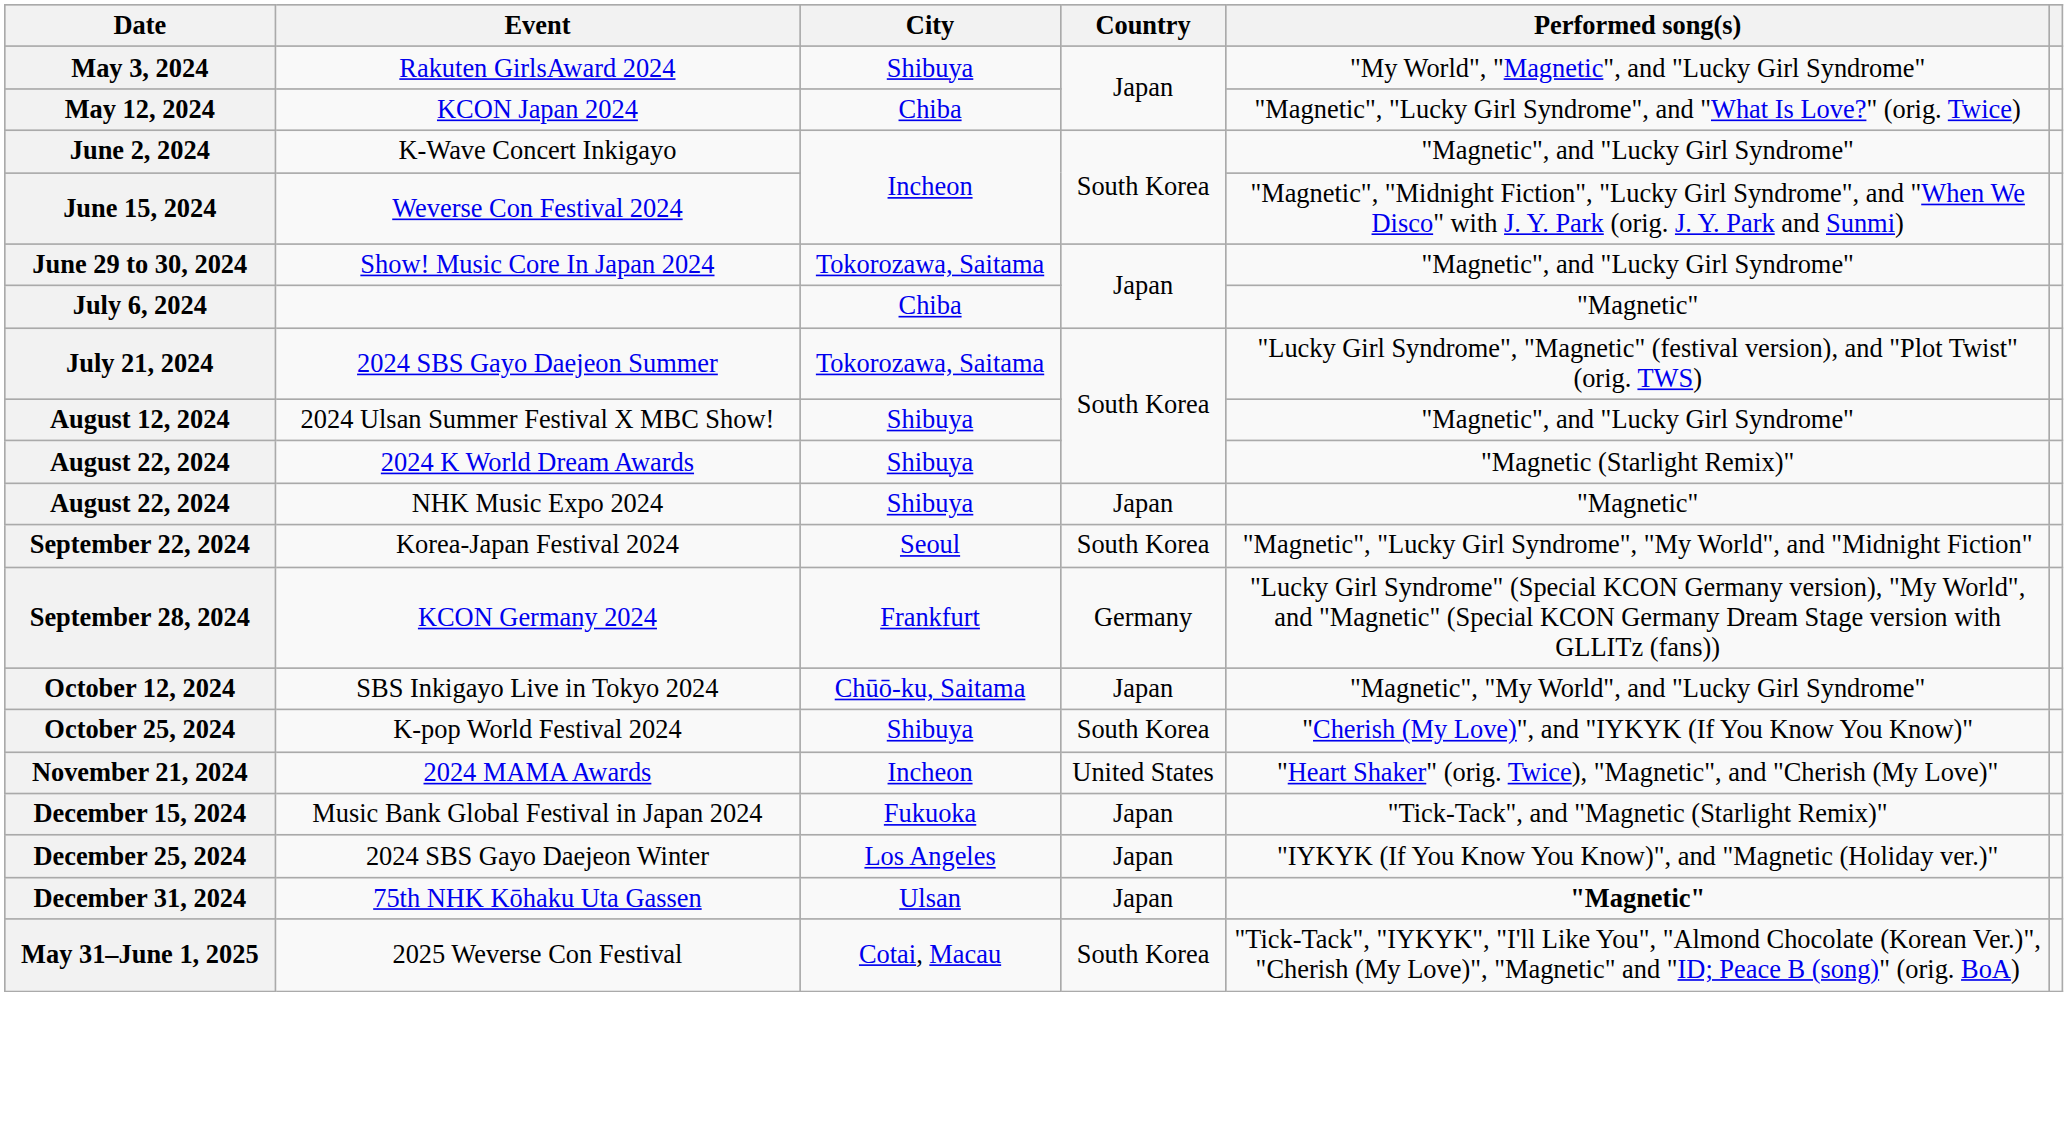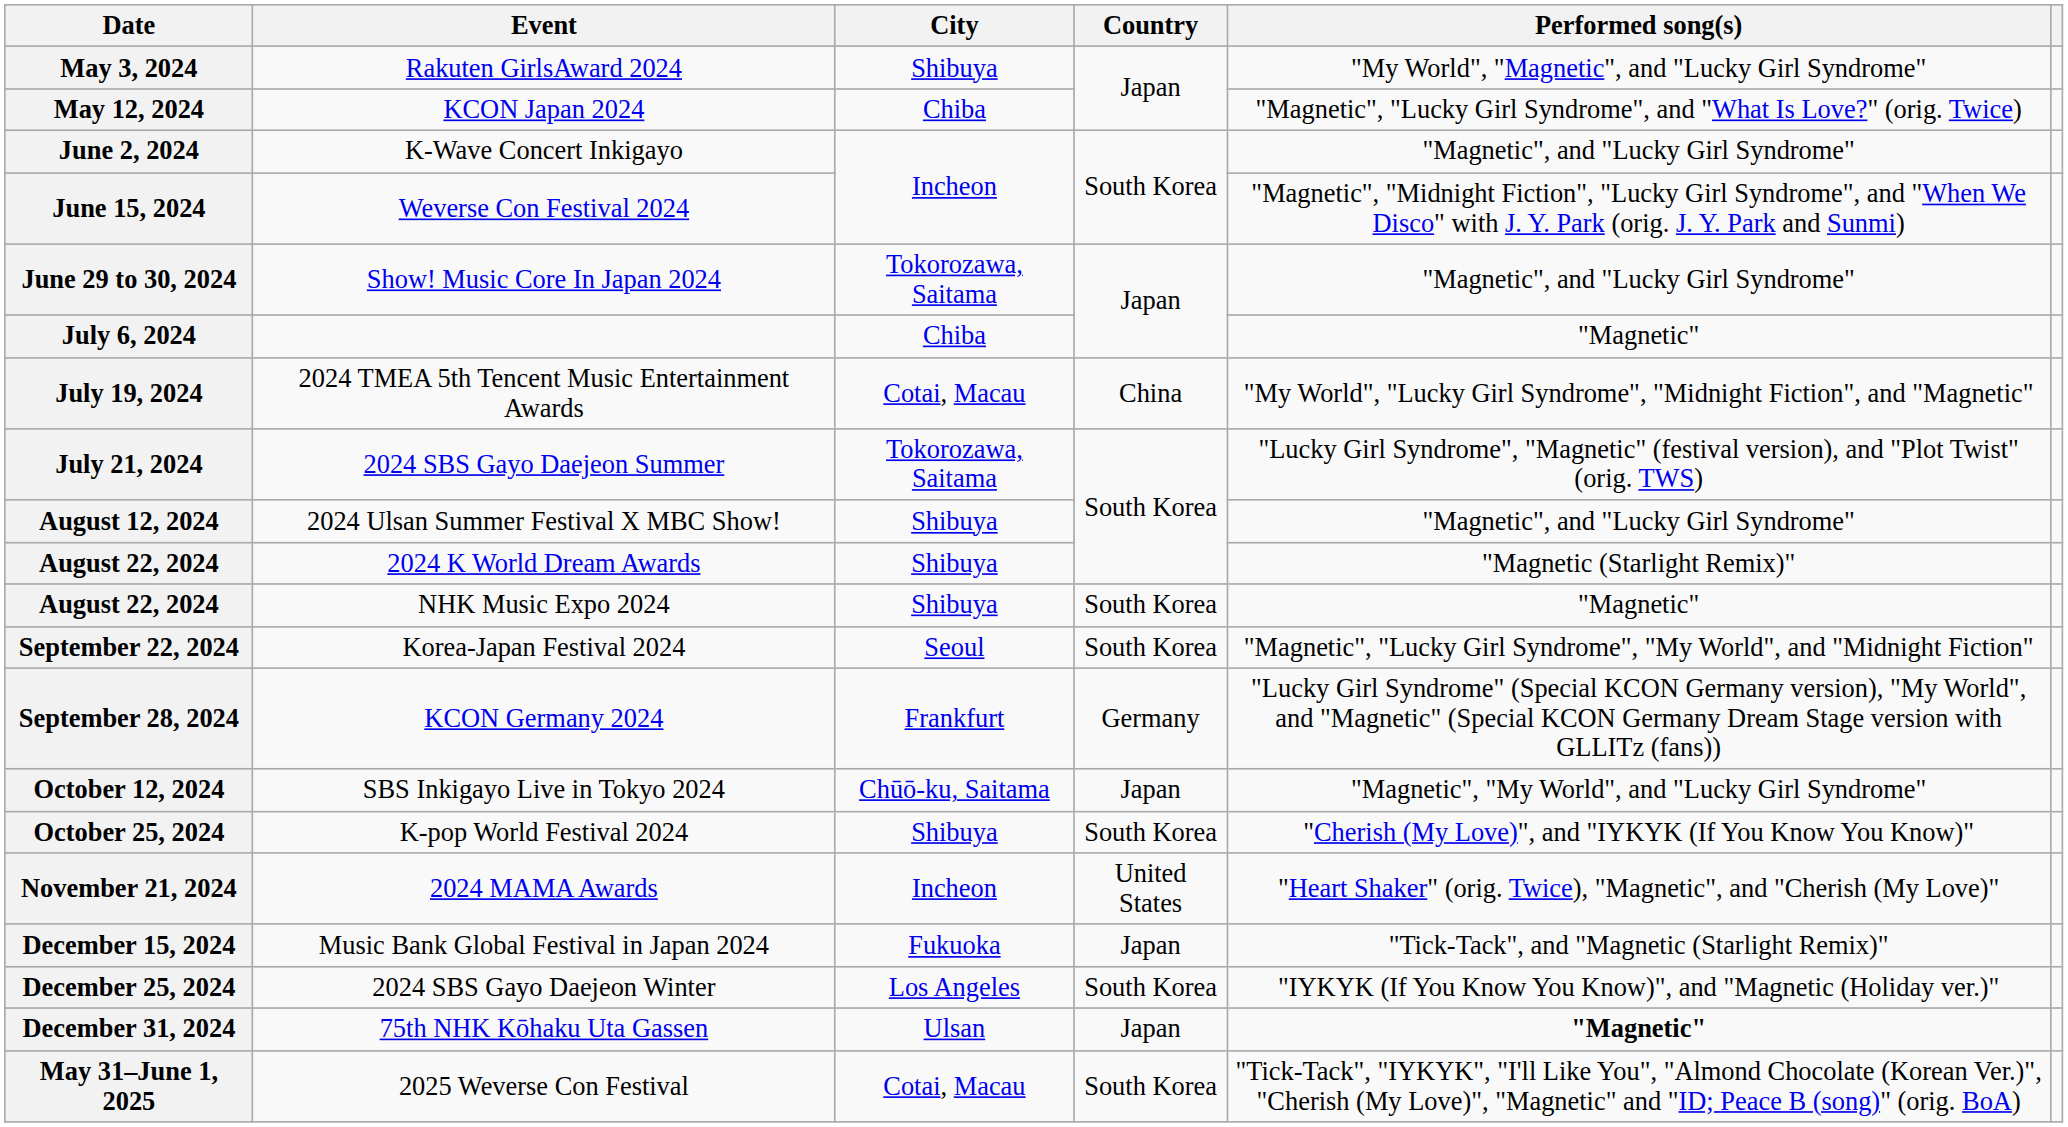+ row: July 19, 2024 | 2024 TMEA 5th Tencent Music Entertainment Awards | Cotai, Macau | China | "My World", "Lucky Girl Syndrome", "Midnight Fiction", and "Magnetic"
August 22, 2024 / NHK Music Expo 2024 | Country: Japan -> South Korea
December 25, 2024 | Country: Japan -> South Korea
